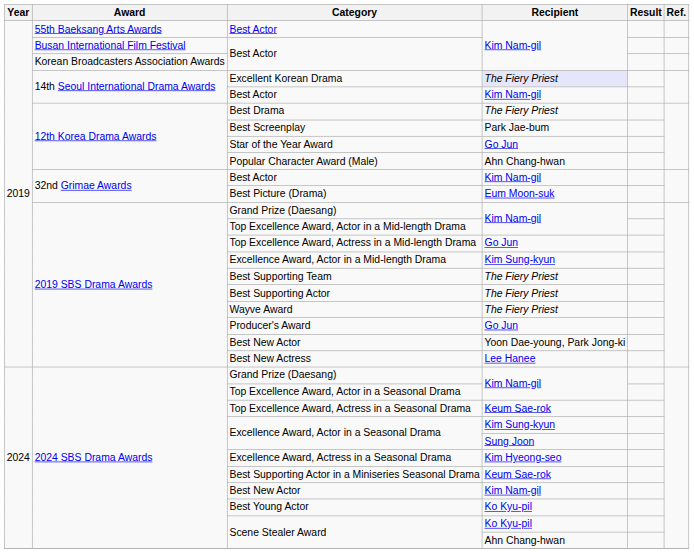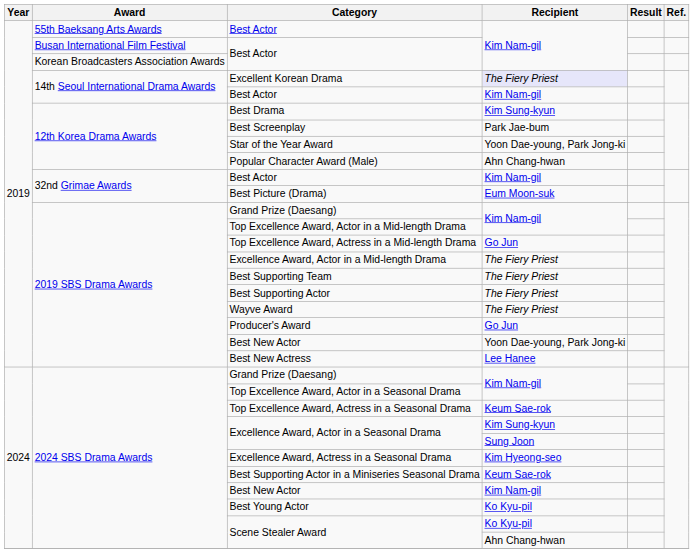Best Drama | Recipient: The Fiery Priest -> Kim Sung-kyun
Star of the Year Award | Recipient: Go Jun -> Yoon Dae-young, Park Jong-ki
Excellence Award, Actor in a Mid-length Drama | Recipient: Kim Sung-kyun -> The Fiery Priest
